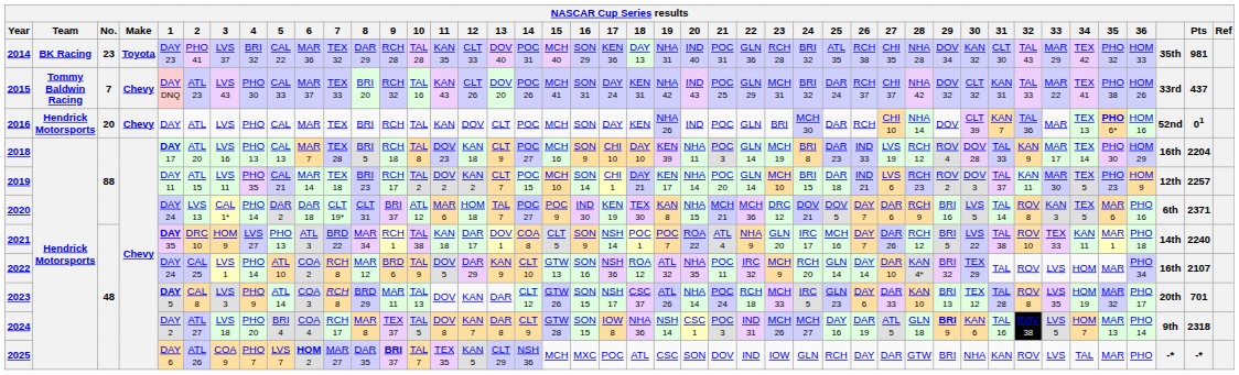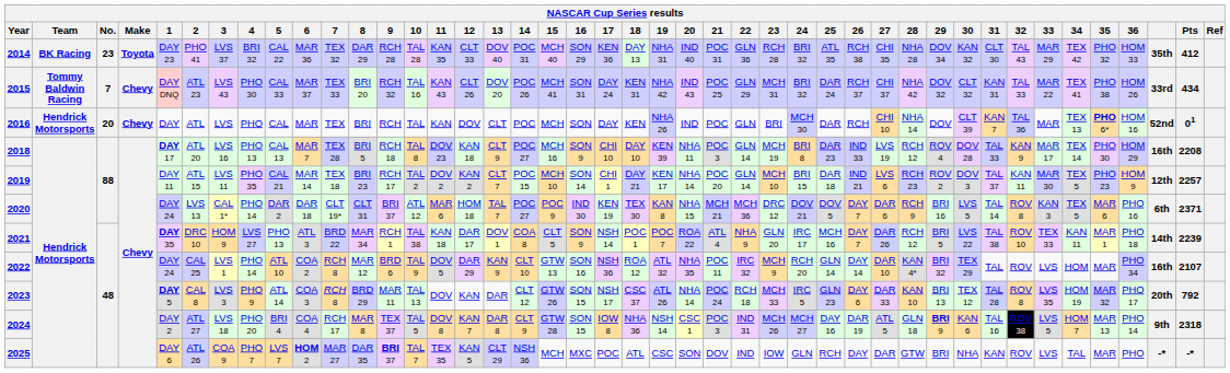2014 | Pts: 981 -> 412
2015 | Pts: 437 -> 434
2018 | Pts: 2204 -> 2208
2021 | Pts: 2240 -> 2239
2023 | Pts: 701 -> 792
